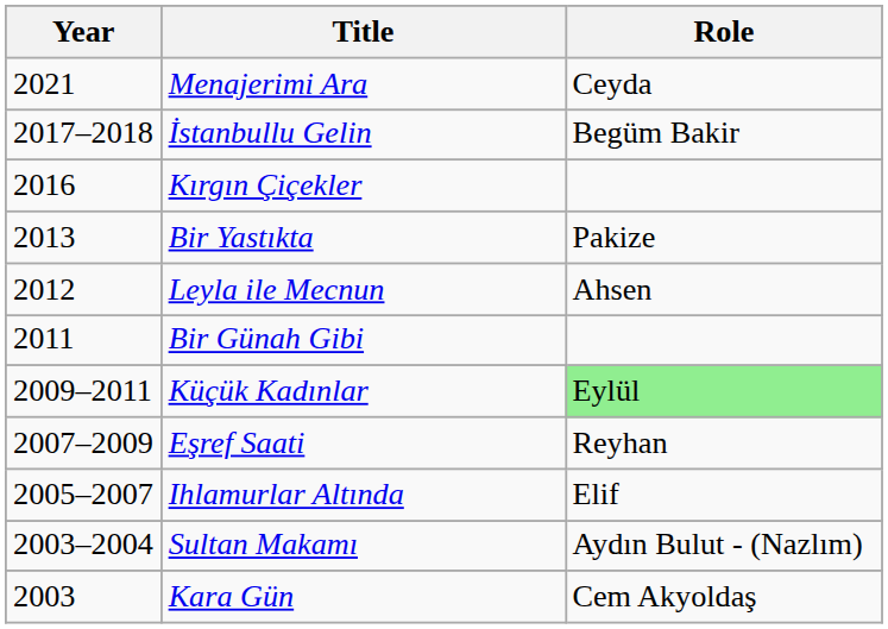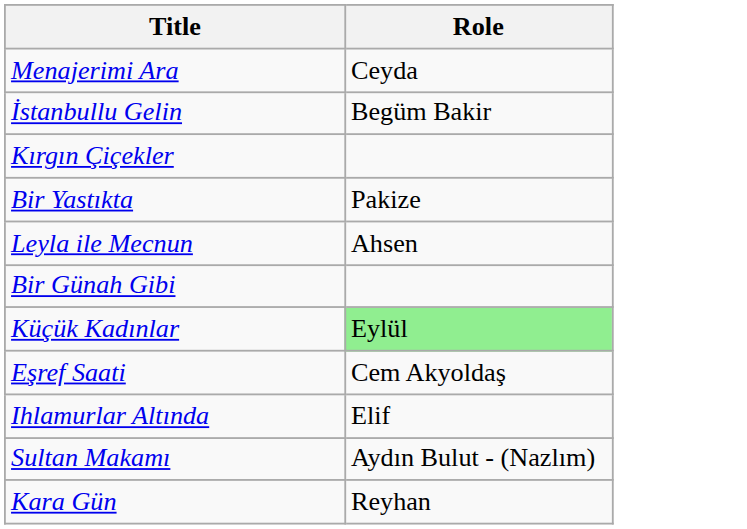- column: Year | 2021 | 2017–2018 | 2016 | 2013 | 2012 | 2011 | 2009–2011 | 2007–2009 | 2005–2007 | 2003–2004 | 2003
Eşref Saati | Role: Reyhan -> Cem Akyoldaş
Kara Gün | Role: Cem Akyoldaş -> Reyhan
